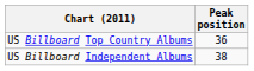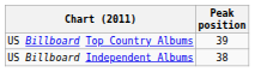US Billboard Top Country Albums | Peak position: 36 -> 39
